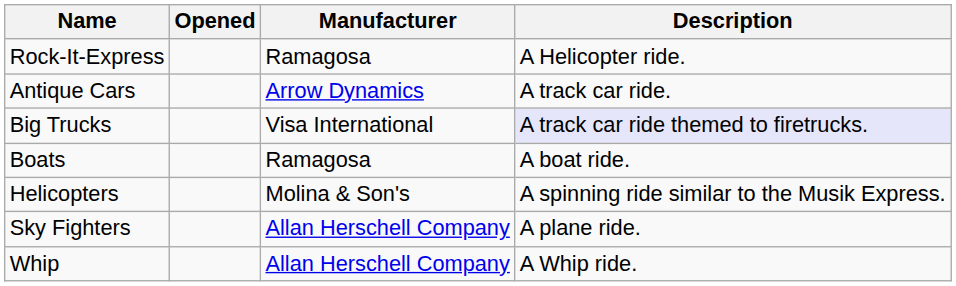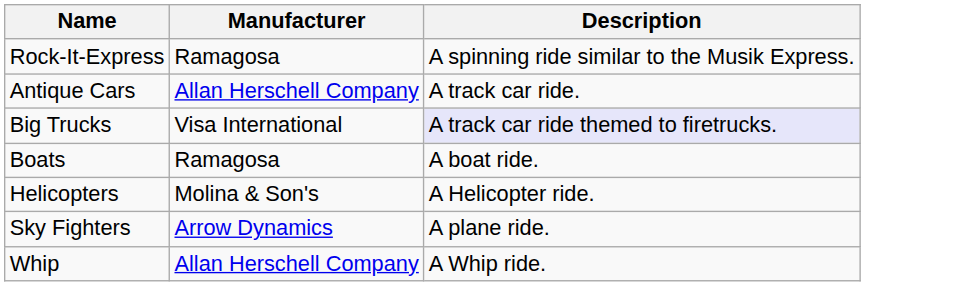- column: Opened
Rock-It-Express | Description: A Helicopter ride. -> A spinning ride similar to the Musik Express.
Antique Cars | Manufacturer: Arrow Dynamics -> Allan Herschell Company
Helicopters | Description: A spinning ride similar to the Musik Express. -> A Helicopter ride.
Sky Fighters | Manufacturer: Allan Herschell Company -> Arrow Dynamics
